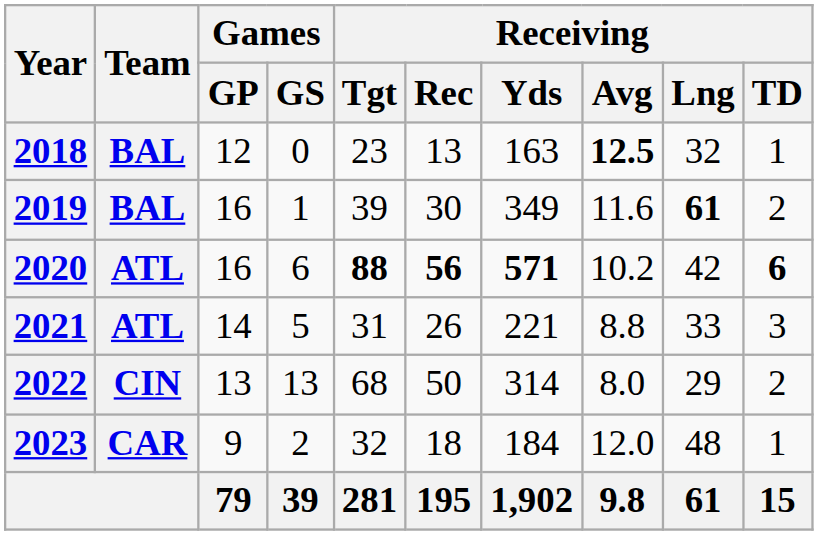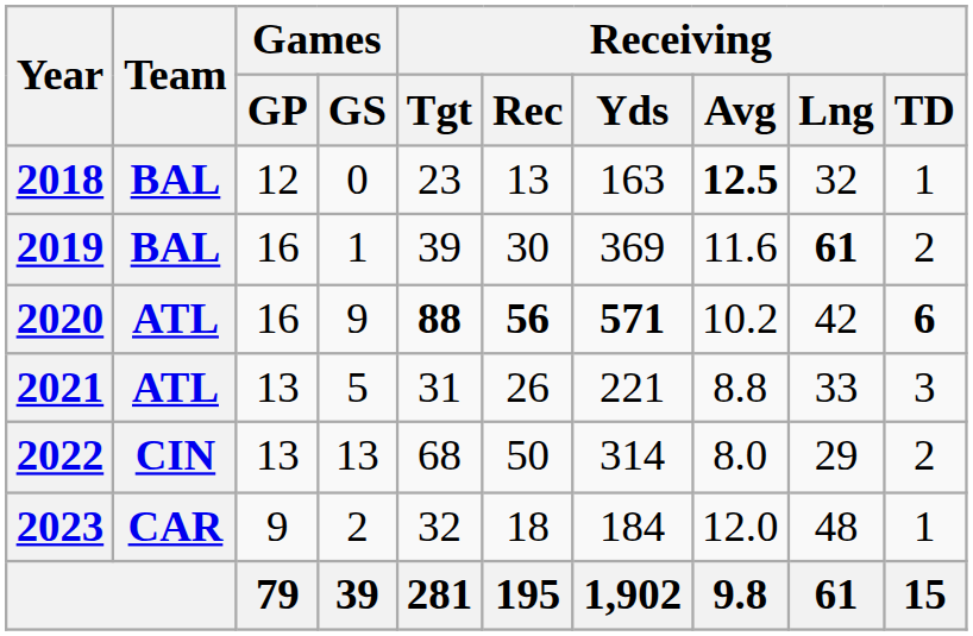2019 | Receiving / Yds: 349 -> 369
2020 | Games / GS: 6 -> 9
2021 | Games / GP: 14 -> 13
